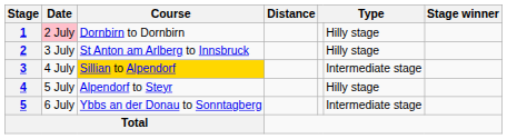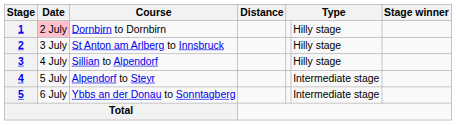3 | Course: gold background -> no background
3 | column 6: Intermediate stage -> Hilly stage
4 | column 6: Hilly stage -> Intermediate stage
